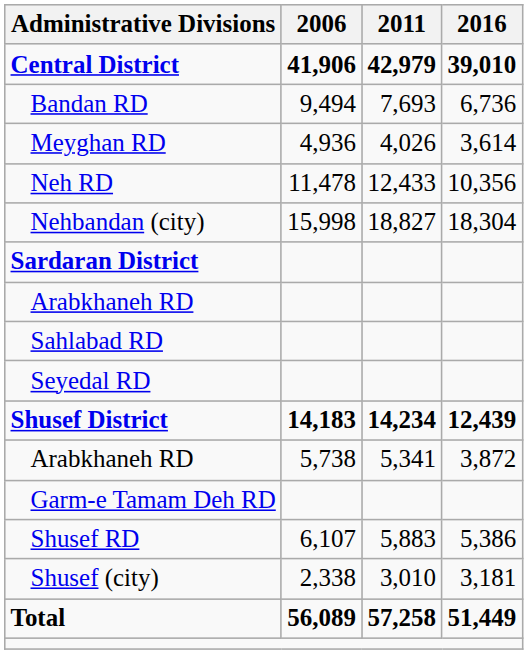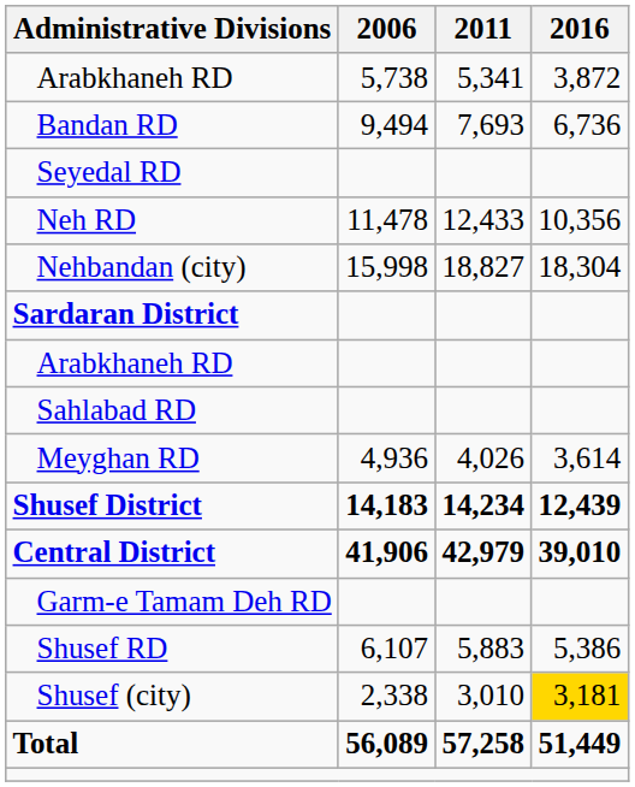rows swapped: Central District <-> Arabkhaneh RD / 5,738
rows swapped: Meyghan RD <-> Seyedal RD
Shusef (city) | 2016: no background -> gold background
